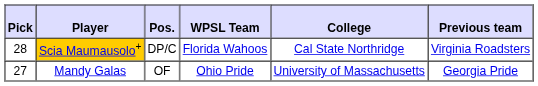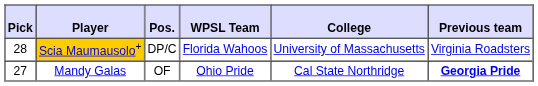Scia Maumausolo+ | College: Cal State Northridge -> University of Massachusetts
Mandy Galas | College: University of Massachusetts -> Cal State Northridge
Mandy Galas | Previous team: normal -> bold
